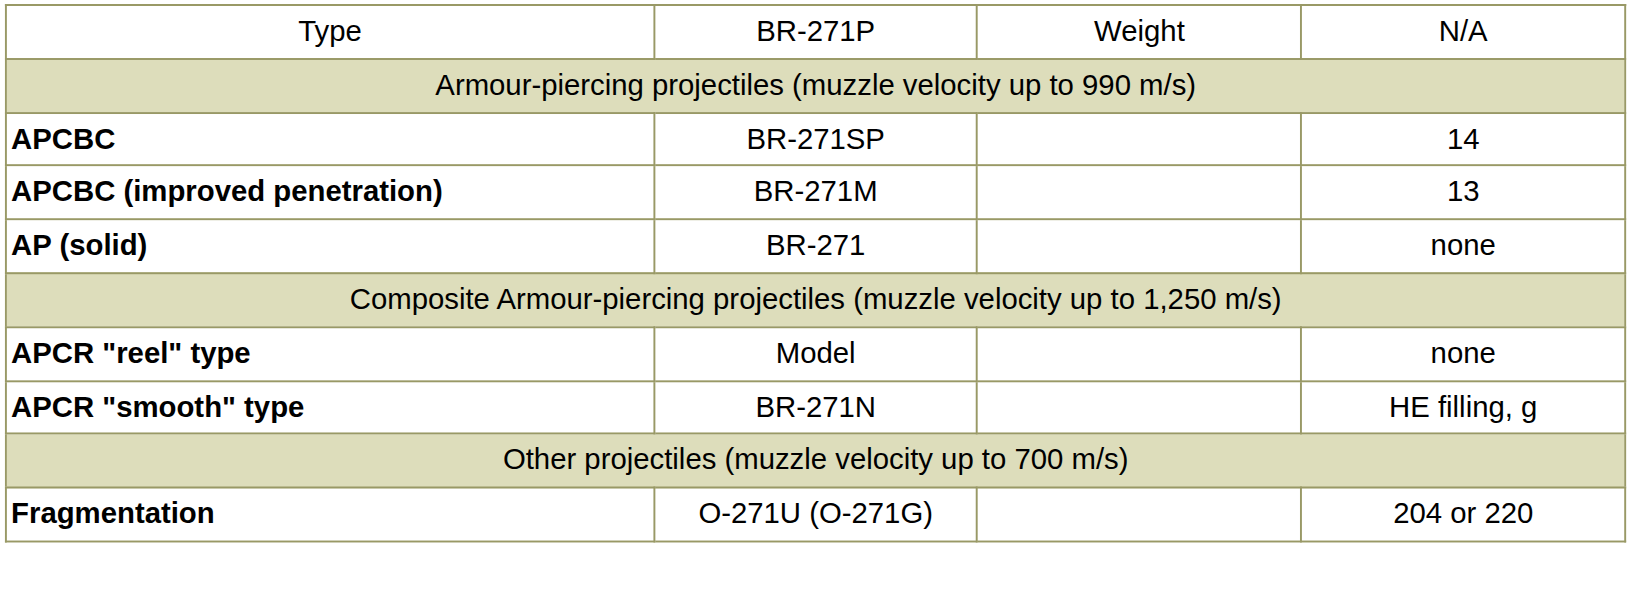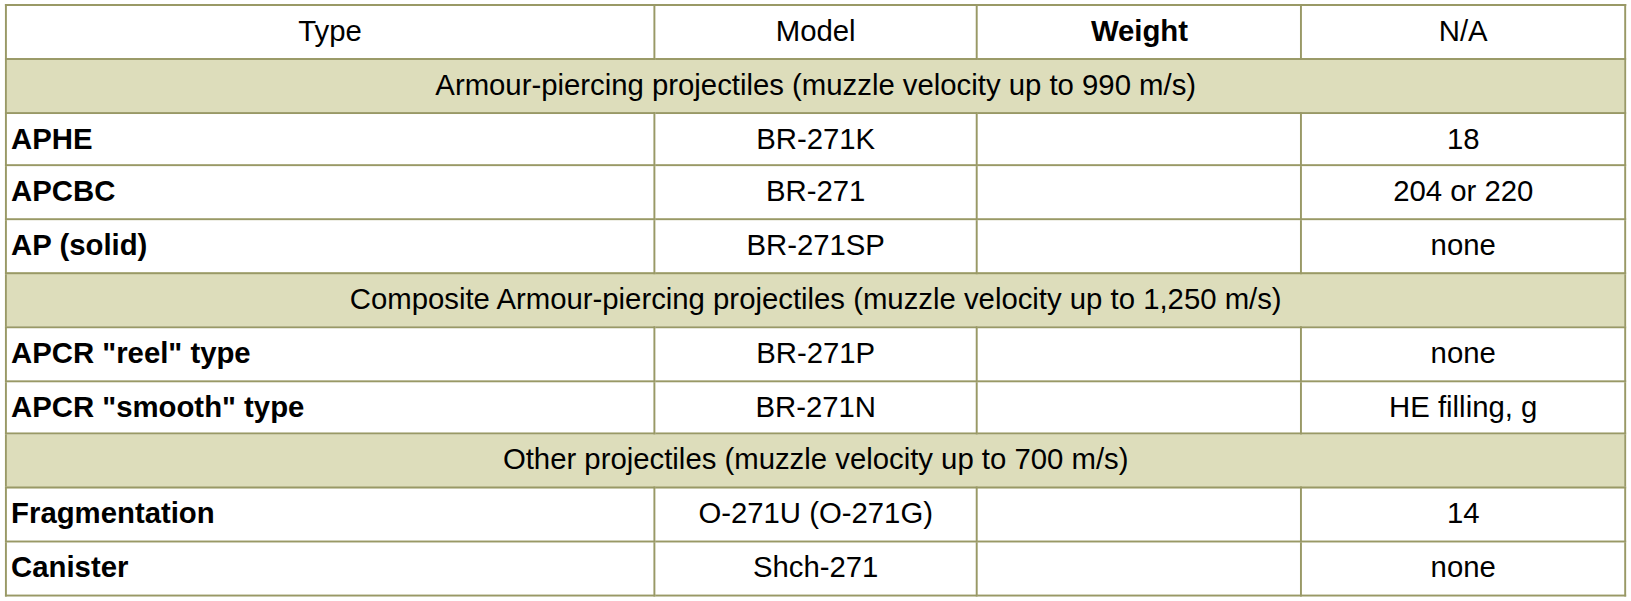Type | column 2: BR-271P -> Model
Type | column 3: normal -> bold
+ row: APHE | BR-271K | 18
APCBC | column 2: BR-271SP -> BR-271
APCBC | column 4: 14 -> 204 or 220
- row: APCBC (improved penetration) | BR-271M | 13
AP (solid) | column 2: BR-271 -> BR-271SP
APCR "reel" type | column 2: Model -> BR-271P
Fragmentation | column 4: 204 or 220 -> 14
+ row: Canister | Shch-271 | none
